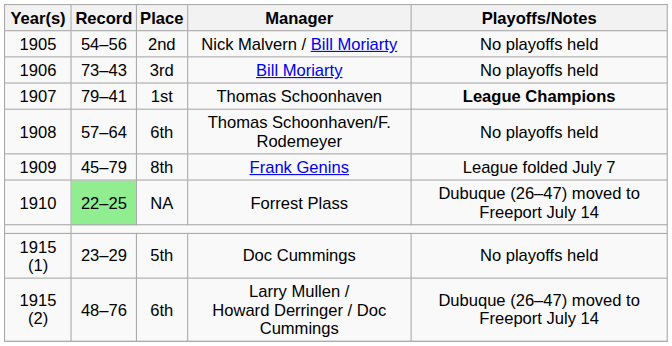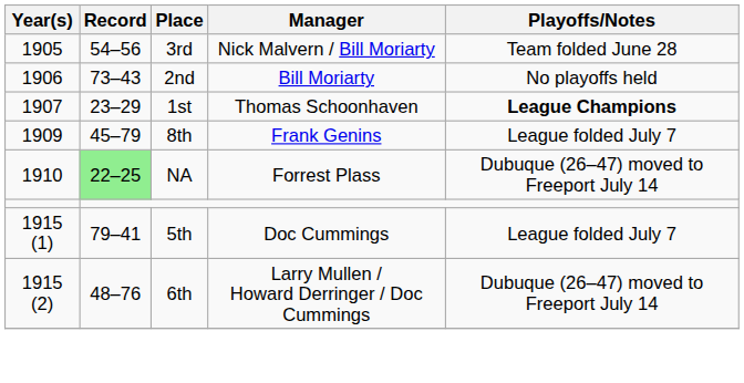Nick Malvern / Bill Moriarty | Place: 2nd -> 3rd
Nick Malvern / Bill Moriarty | Playoffs/Notes: No playoffs held -> Team folded June 28
Bill Moriarty | Place: 3rd -> 2nd
Thomas Schoonhaven | Record: 79–41 -> 23–29
- row: 1908 | 57–64 | 6th | Thomas Schoonhaven/F. Rodemeyer | No playoffs held
Doc Cummings | Record: 23–29 -> 79–41
Doc Cummings | Playoffs/Notes: No playoffs held -> League folded July 7
